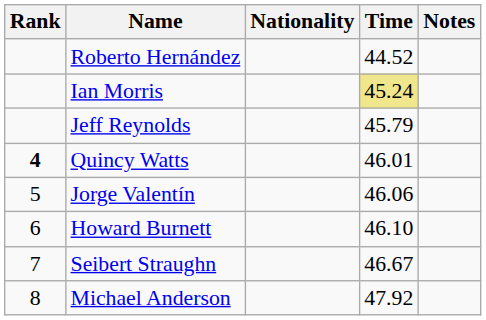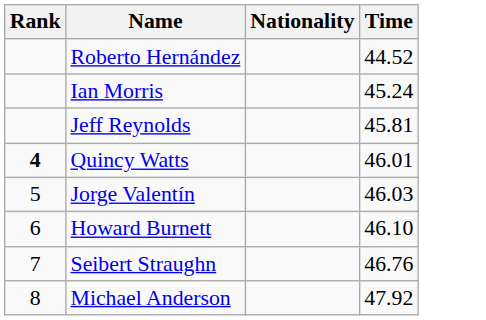- column: Notes
Ian Morris | Time: khaki background -> no background
Jeff Reynolds | Time: 45.79 -> 45.81
Jorge Valentín | Time: 46.06 -> 46.03
Seibert Straughn | Time: 46.67 -> 46.76
